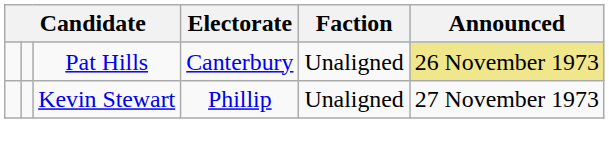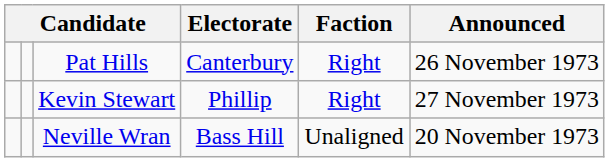Pat Hills | Faction: Unaligned -> Right
Pat Hills | Announced: khaki background -> no background
Kevin Stewart | Faction: Unaligned -> Right
+ row: Neville Wran | Bass Hill | Unaligned | 20 November 1973
